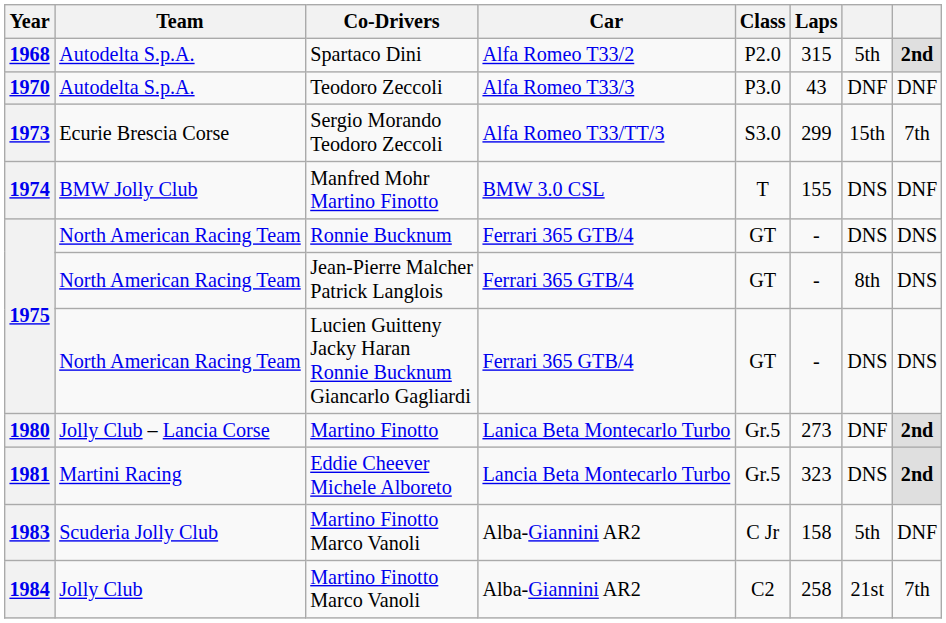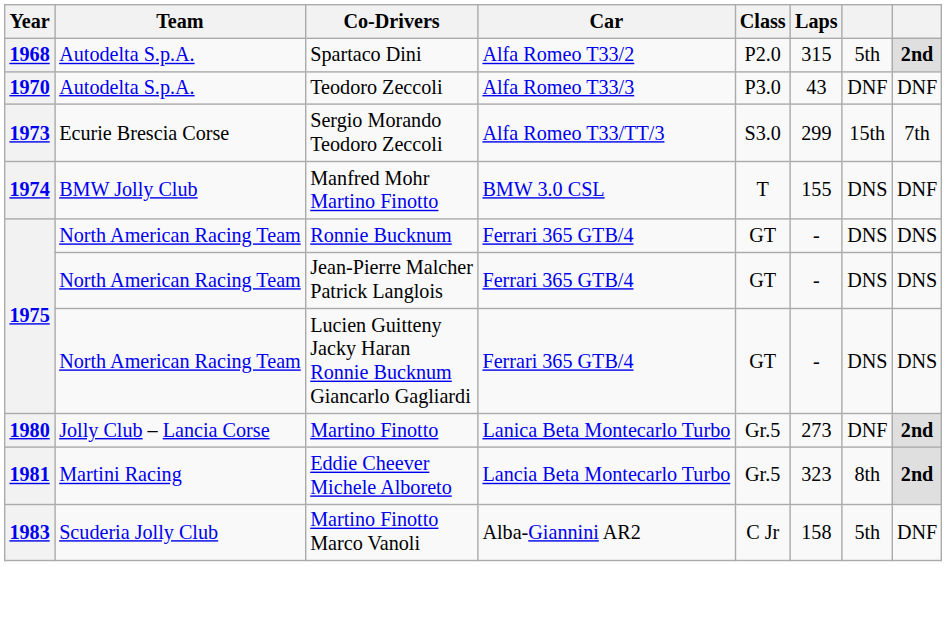Jean-Pierre Malcher Patrick Langlois | column 7: 8th -> DNS
Eddie Cheever Michele Alboreto | column 7: DNS -> 8th
- row: 1984 | Jolly Club | Martino Finotto Marco Vanoli | Alba-Giannini AR2 | C2 | 258 | 21st | 7th
